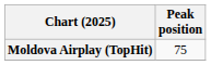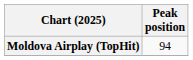Moldova Airplay (TopHit) | Peak position: 75 -> 94
